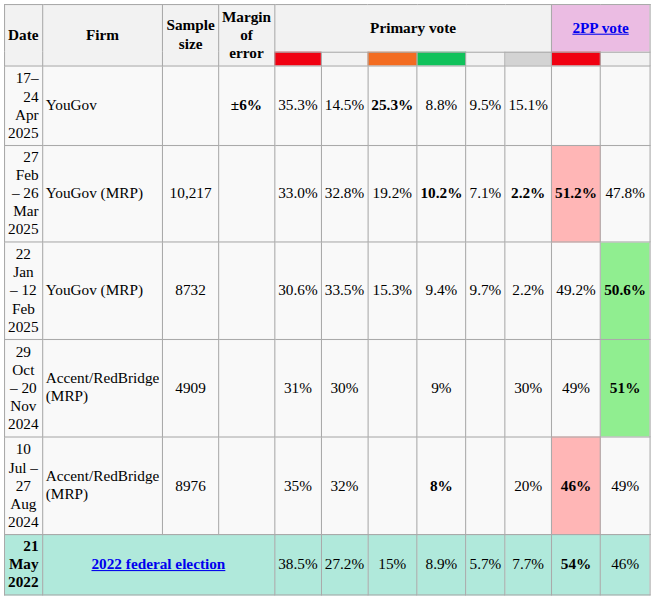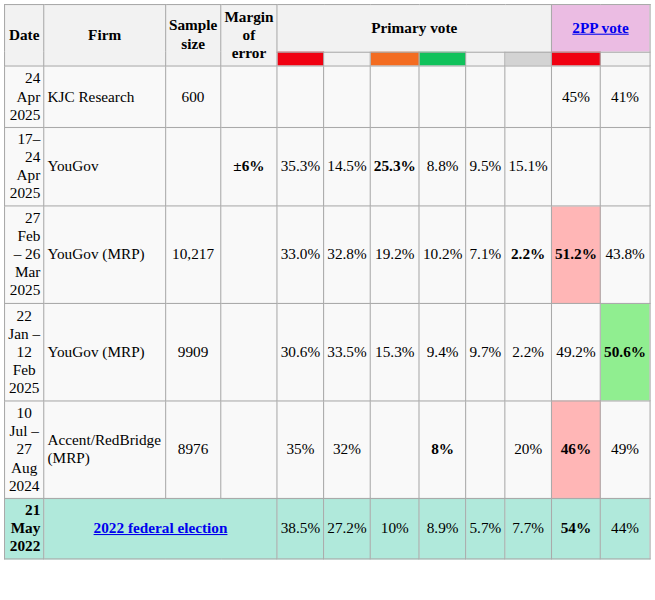+ row: 24 Apr 2025 | KJC Research | 600 | 45% | 41%
27 Feb – 26 Mar 2025 | column 8: bold -> normal
27 Feb – 26 Mar 2025 | column 12: 47.8% -> 43.8%
22 Jan – 12 Feb 2025 | Sample size: 8732 -> 9909
- row: 29 Oct – 20 Nov 2024 | Accent/RedBridge (MRP) | 4909 | 31% | 30% | 9% | 30% | 49% | 51%
21 May 2022 | column 7: 15% -> 10%
21 May 2022 | column 12: 46% -> 44%
